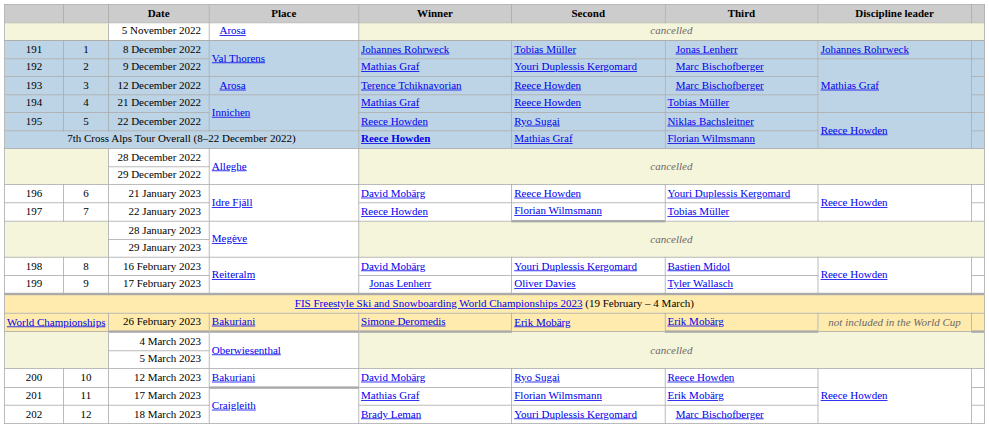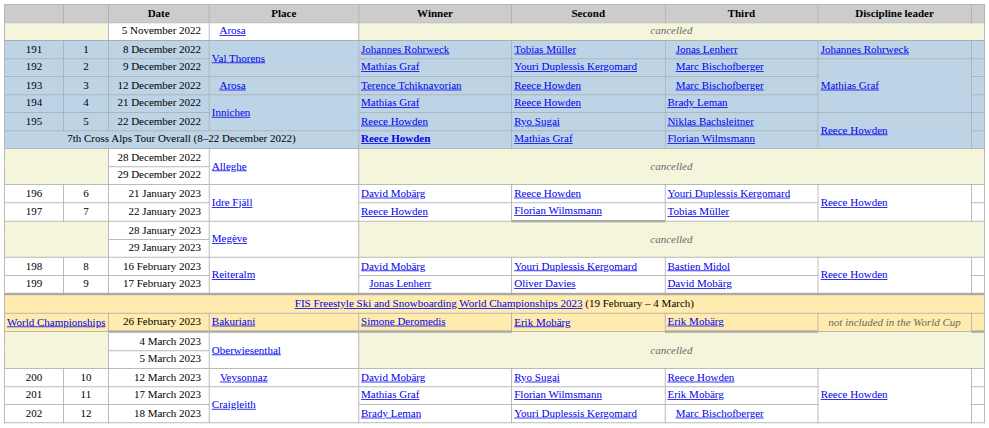21 December 2022 | Third: Tobias Müller -> Brady Leman
17 February 2023 | Third: Tyler Wallasch -> David Mobärg
12 March 2023 | Place: Bakuriani -> Veysonnaz
